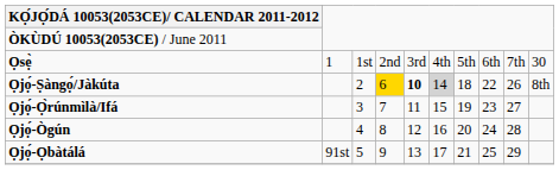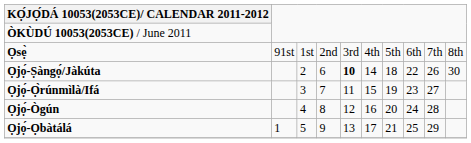Ọsẹ̀ | column 2: 1 -> 91st
Ọsẹ̀ | column 10: 30 -> 8th
Ọjọ́-Ṣàngọ́/Jàkúta | column 4: gold background -> no background
Ọjọ́-Ṣàngọ́/Jàkúta | column 6: lightgrey background -> no background
Ọjọ́-Ṣàngọ́/Jàkúta | column 10: 8th -> 30
Ọjọ́-Ọbàtálá | column 2: 91st -> 1
